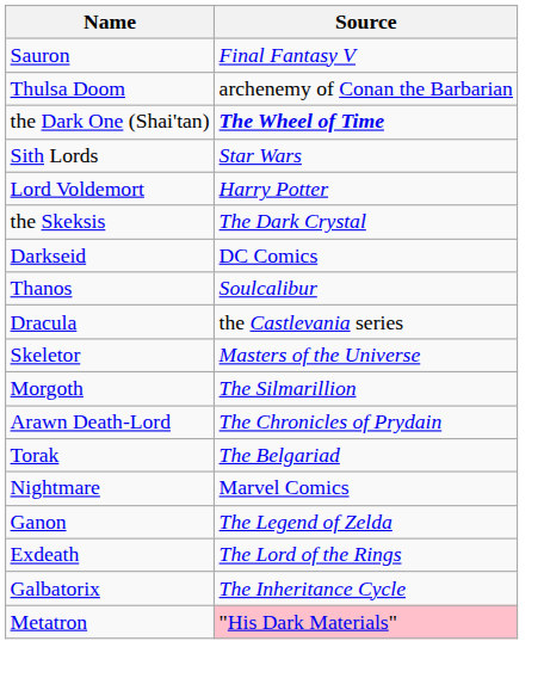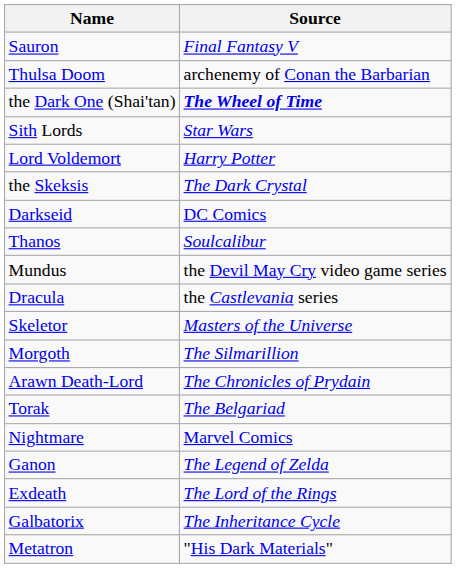+ row: Mundus | the Devil May Cry video game series
Metatron | Source: pink background -> no background
